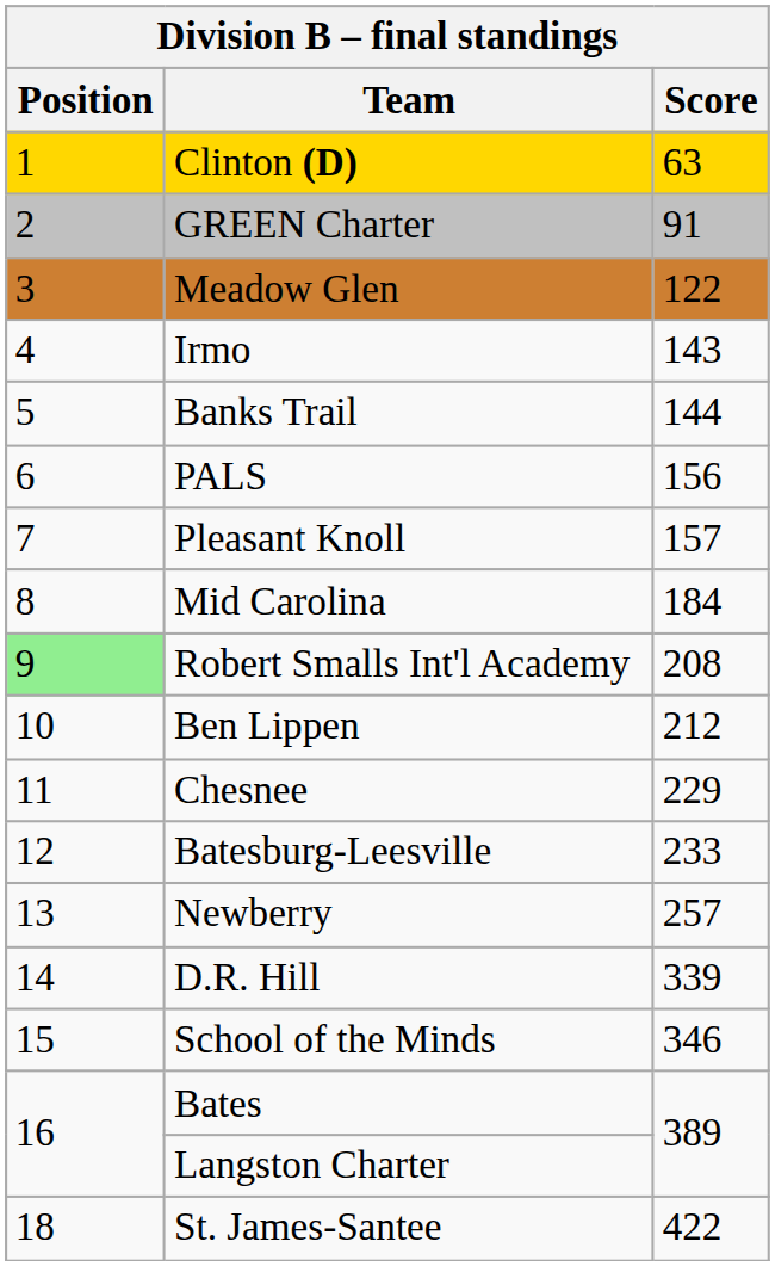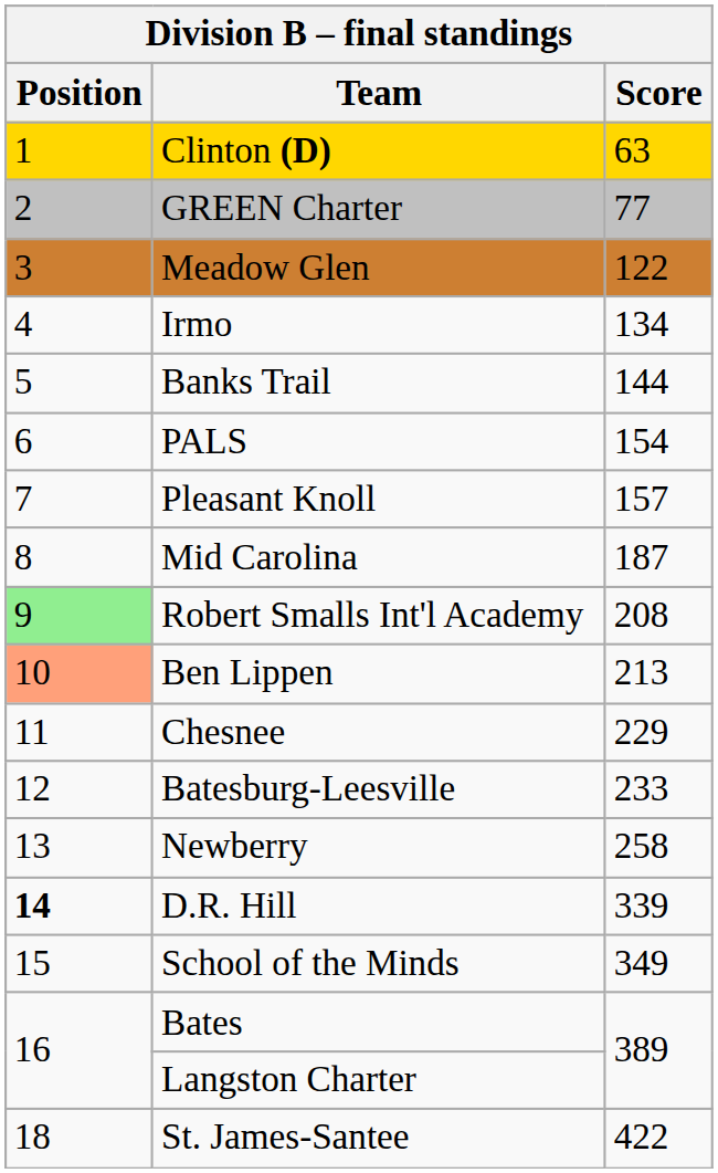GREEN Charter | Score: 91 -> 77
Irmo | Score: 143 -> 134
PALS | Score: 156 -> 154
Mid Carolina | Score: 184 -> 187
Ben Lippen | Position: no background -> lightsalmon background
Ben Lippen | Score: 212 -> 213
Newberry | Score: 257 -> 258
D.R. Hill | Position: normal -> bold
School of the Minds | Score: 346 -> 349
